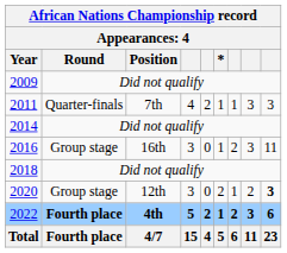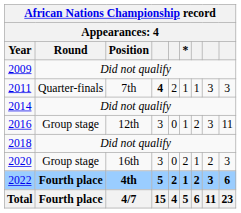2011 | column 4: normal -> bold
2016 | Position: 16th -> 12th
2020 | Position: 12th -> 16th
2020 | column 9: bold -> normal
